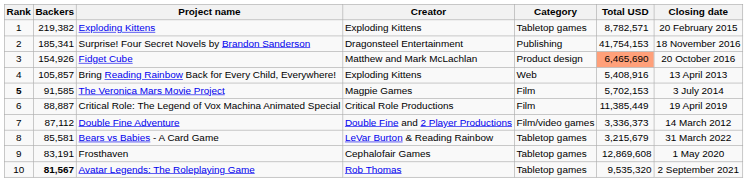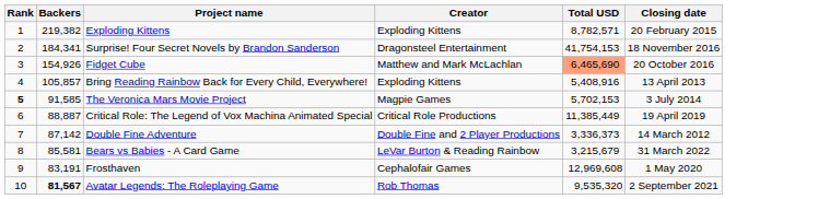- column: Category | Tabletop games | Publishing | Product design | Web | Film | Film | Film/video games | Tabletop games | Tabletop games | Tabletop games
Surprise! Four Secret Novels by Brandon Sanderson | Backers: 185,341 -> 184,341
Double Fine Adventure | Backers: 87,112 -> 87,142
Frosthaven | Total USD: 12,869,608 -> 12,969,608
